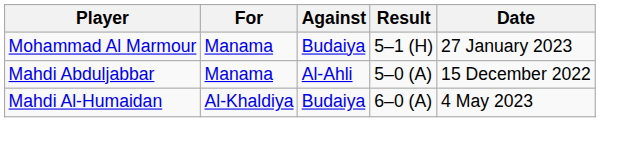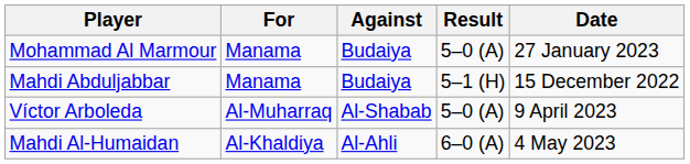Mohammad Al Marmour | Result: 5–1 (H) -> 5–0 (A)
Mahdi Abduljabbar | Against: Al-Ahli -> Budaiya
Mahdi Abduljabbar | Result: 5–0 (A) -> 5–1 (H)
+ row: Víctor Arboleda | Al-Muharraq | Al-Shabab | 5–0 (A) | 9 April 2023
Mahdi Al-Humaidan | Against: Budaiya -> Al-Ahli
